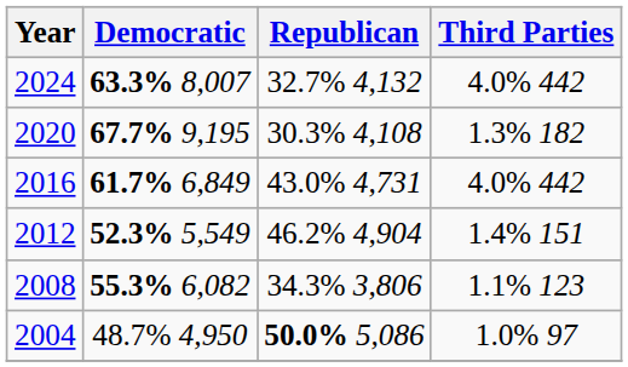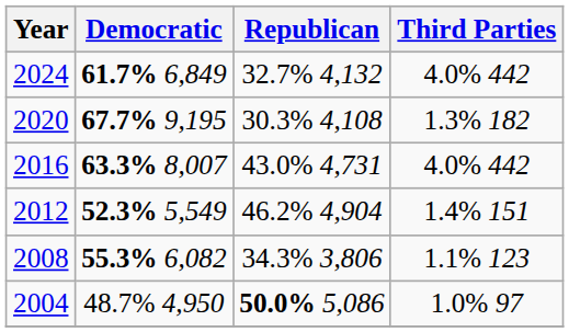2024 | Democratic: 63.3% 8,007 -> 61.7% 6,849
2016 | Democratic: 61.7% 6,849 -> 63.3% 8,007
